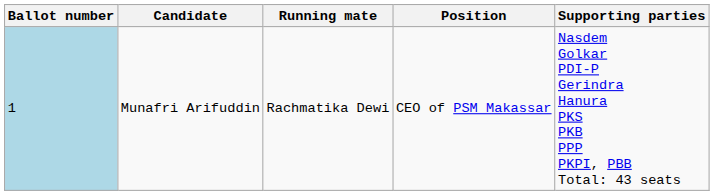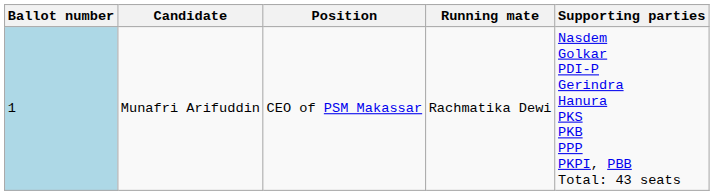columns swapped: Position <-> Running mate
